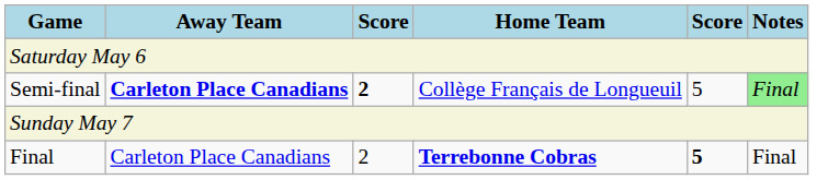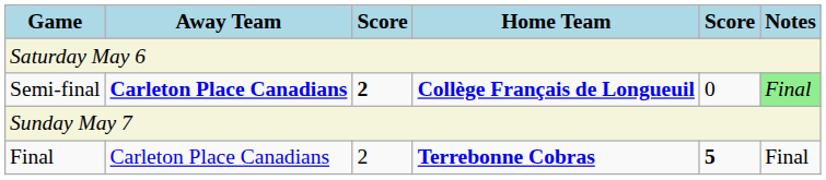Semi-final | Home Team: normal -> bold
Semi-final | column 5: 5 -> 0
